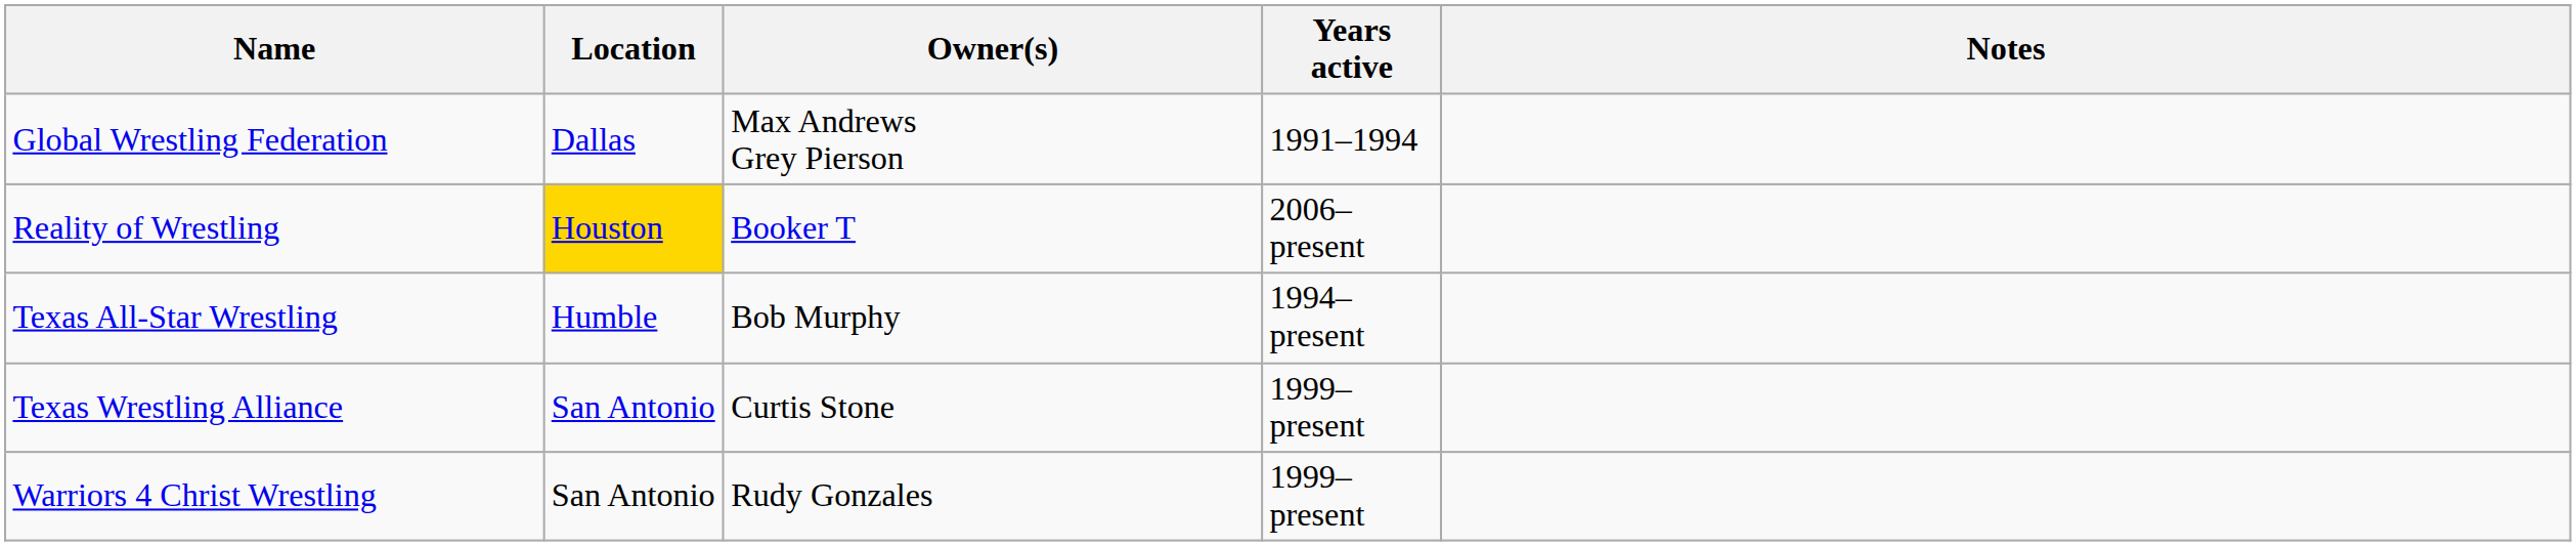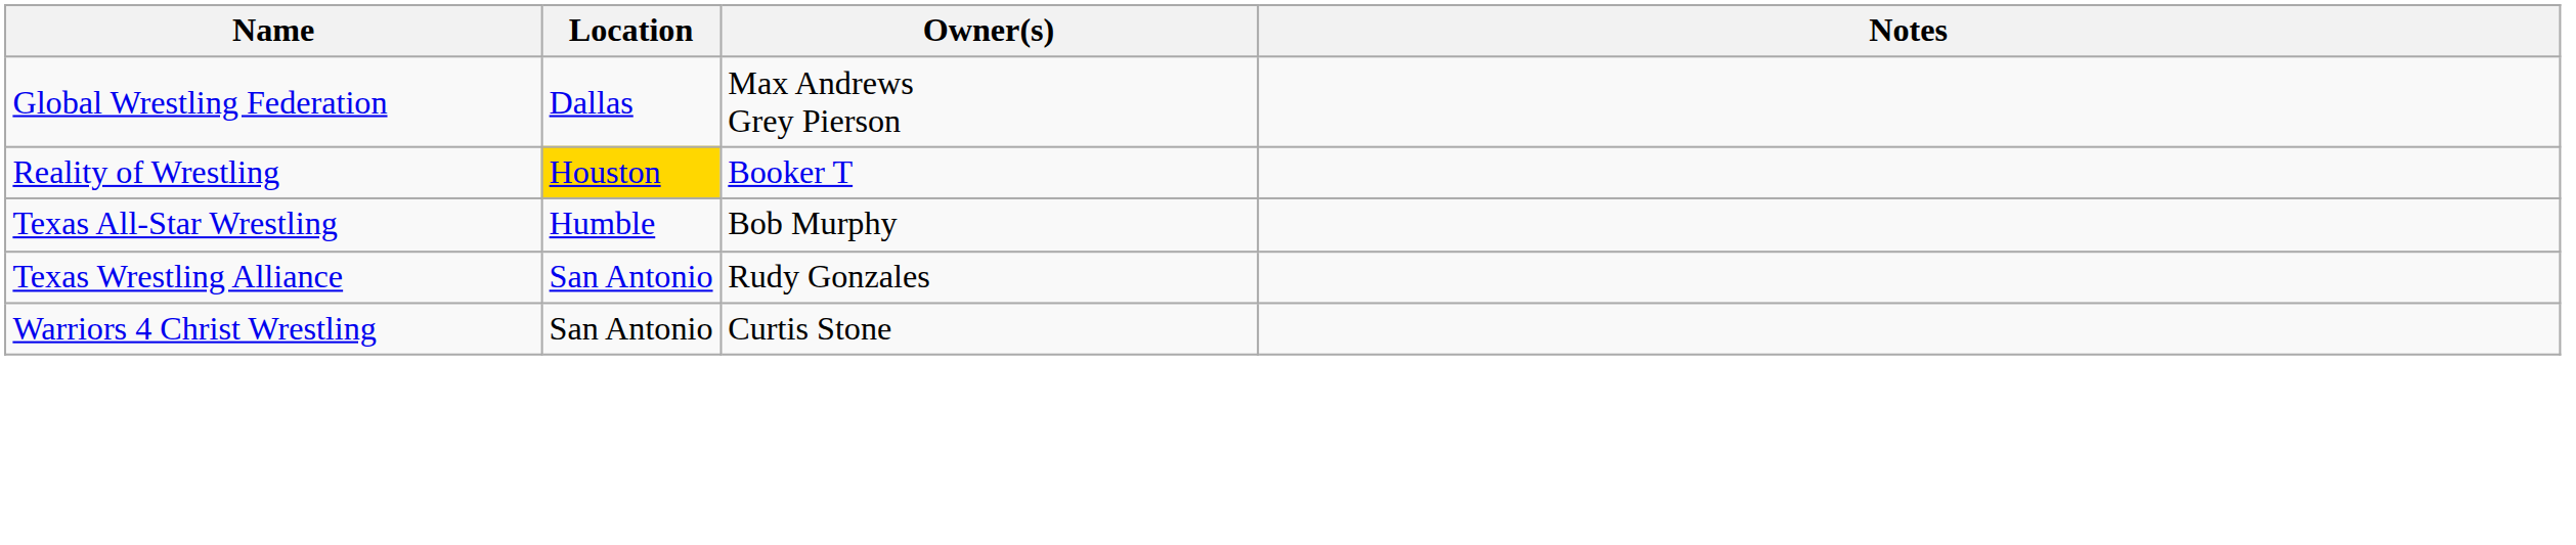- column: Years active | 1991–1994 | 2006–present | 1994–present | 1999–present | 1999–present
Texas Wrestling Alliance | Owner(s): Curtis Stone -> Rudy Gonzales
Warriors 4 Christ Wrestling | Owner(s): Rudy Gonzales -> Curtis Stone
